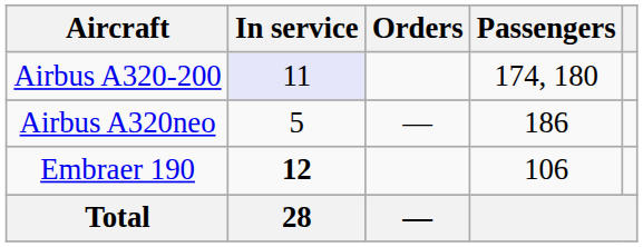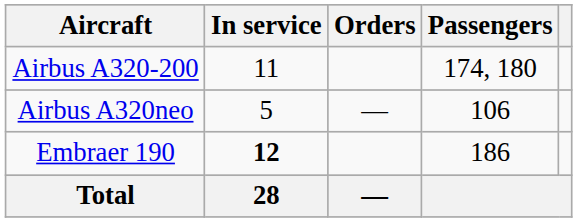Airbus A320-200 | In service: lavender background -> no background
Airbus A320neo | Passengers: 186 -> 106
Embraer 190 | Passengers: 106 -> 186
